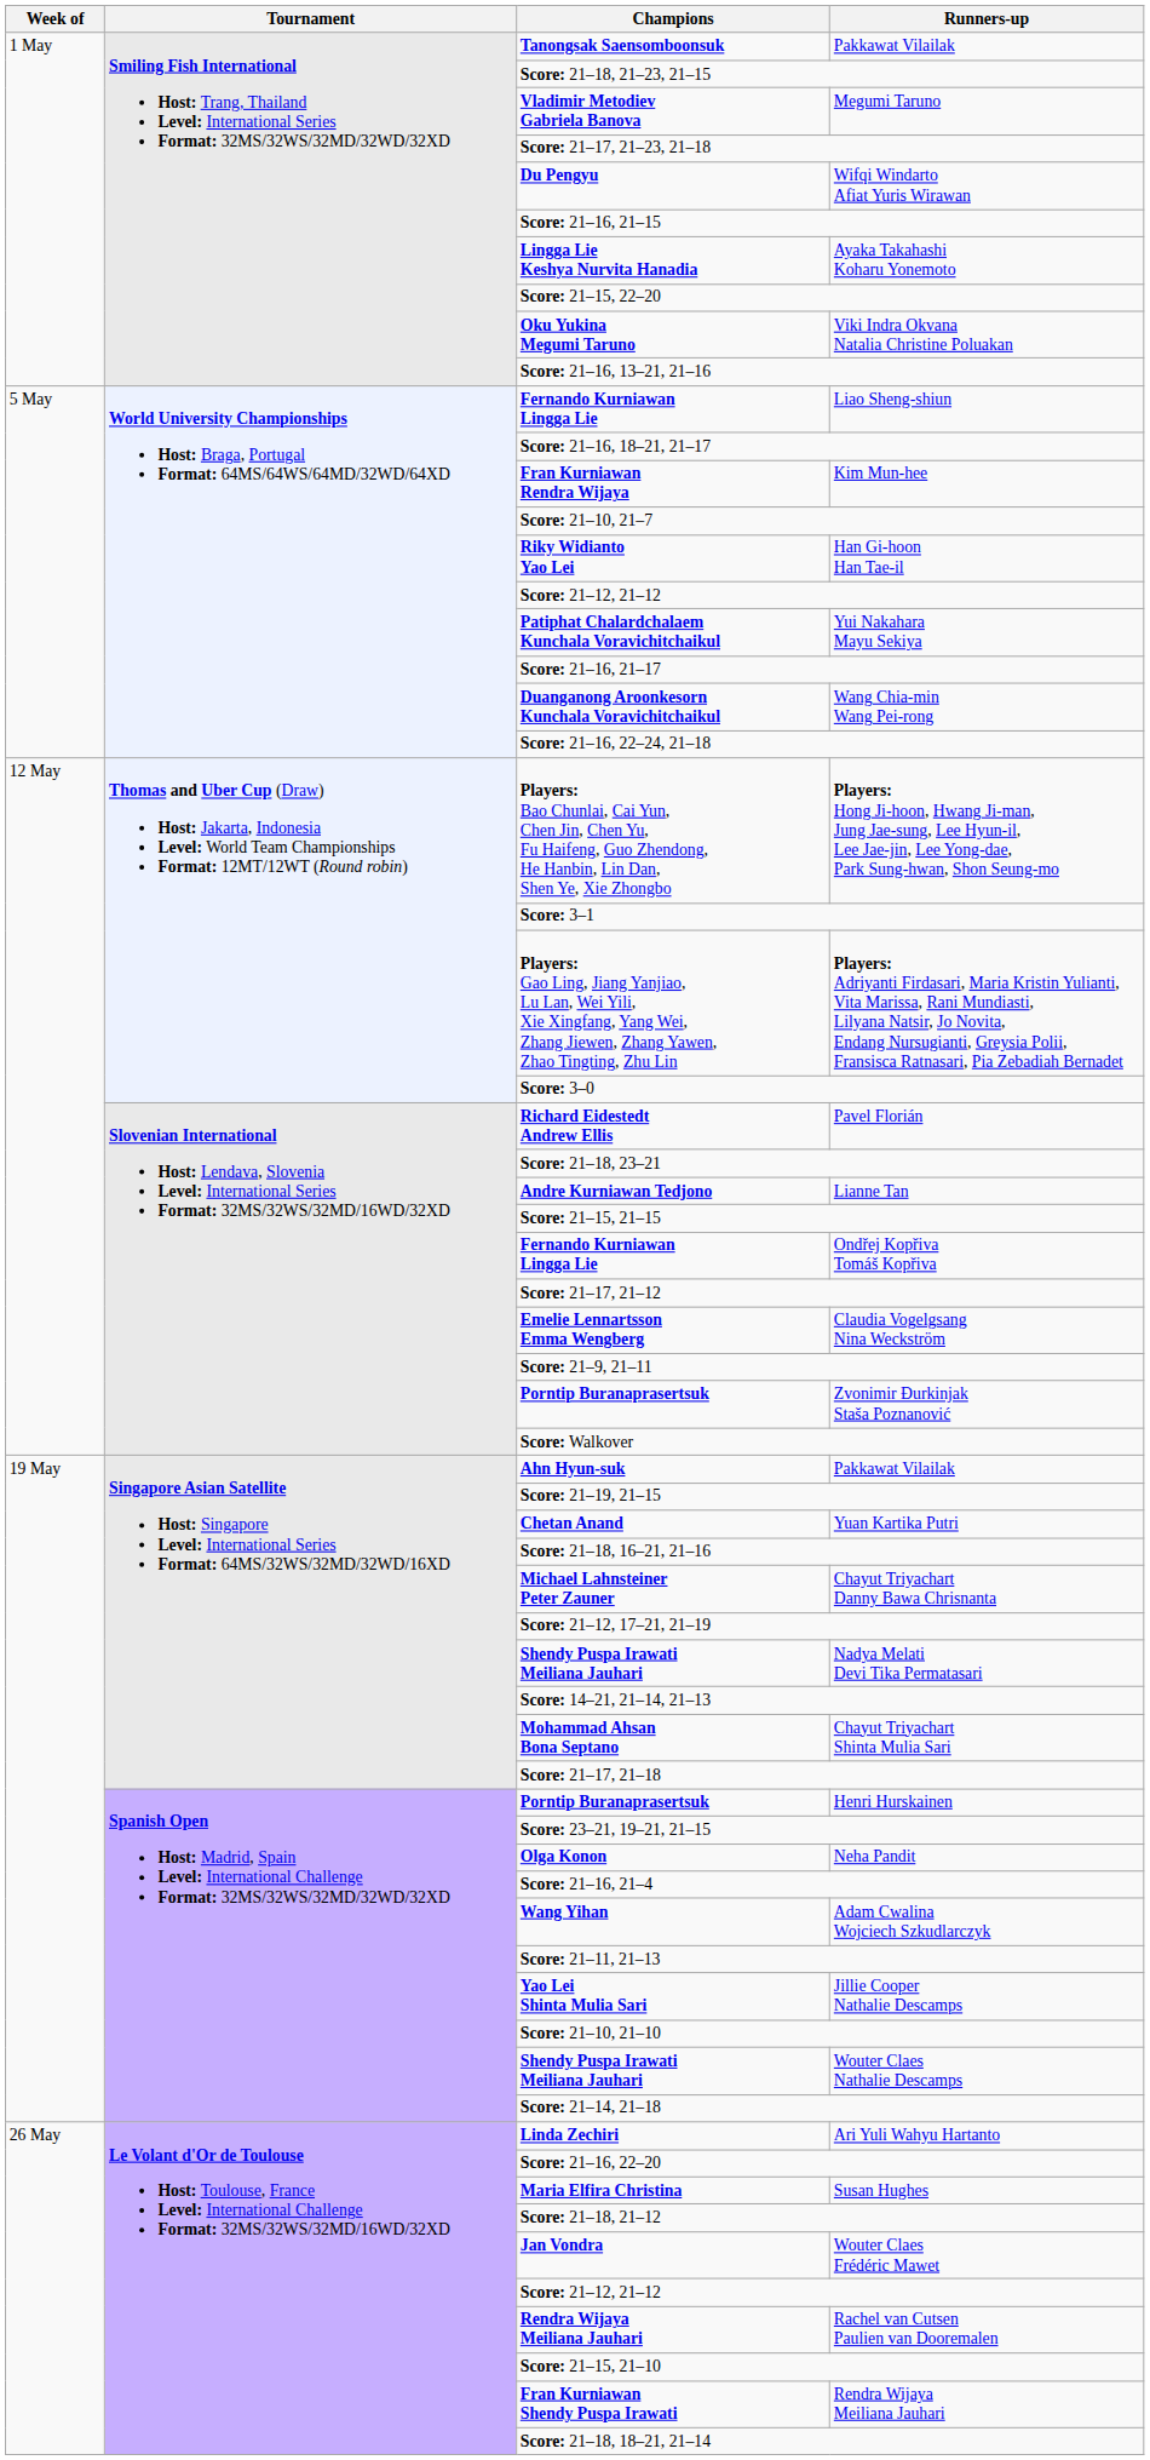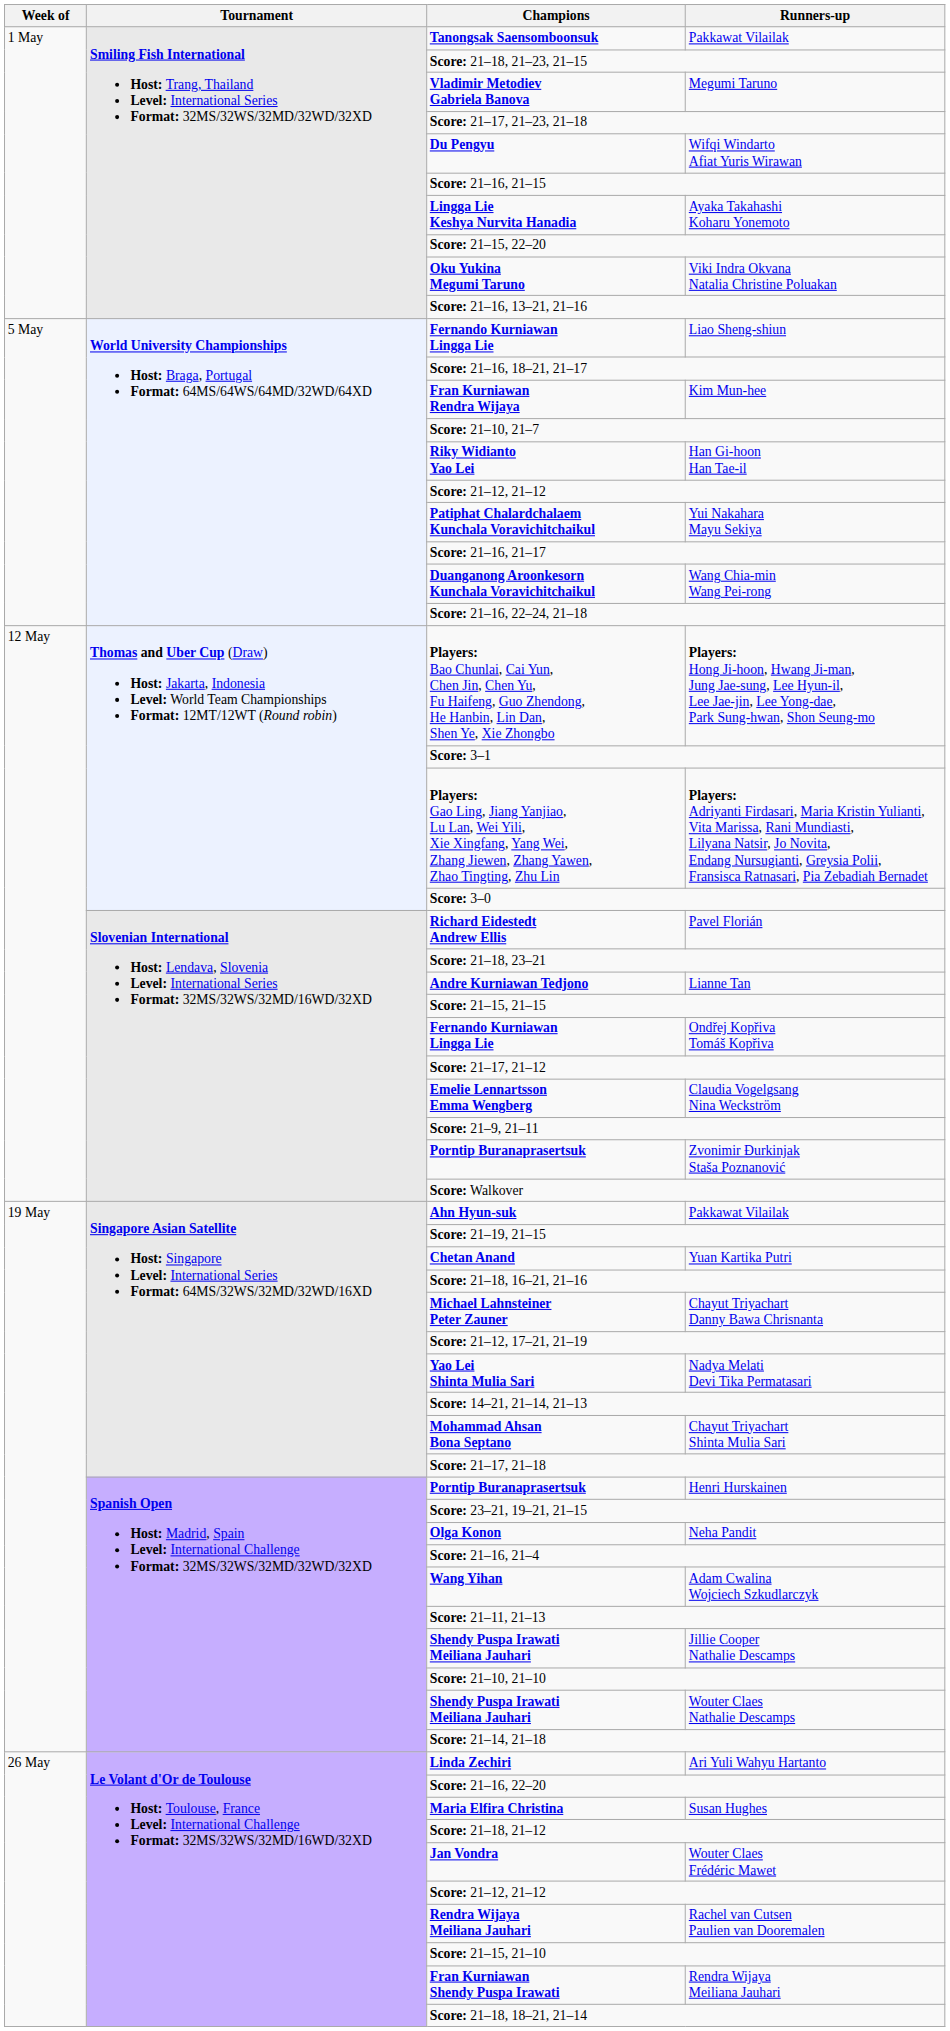Nadya Melati Devi Tika Permatasari | Champions: Shendy Puspa Irawati Meiliana Jauhari -> Yao Lei Shinta Mulia Sari
Jillie Cooper Nathalie Descamps | Champions: Yao Lei Shinta Mulia Sari -> Shendy Puspa Irawati Meiliana Jauhari
